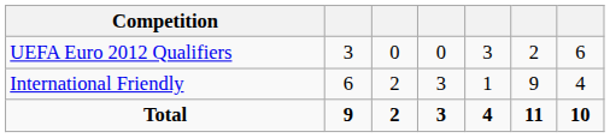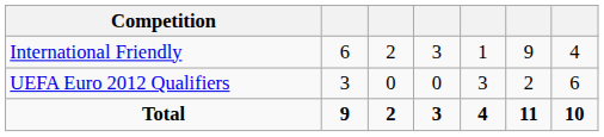rows swapped: International Friendly <-> UEFA Euro 2012 Qualifiers
